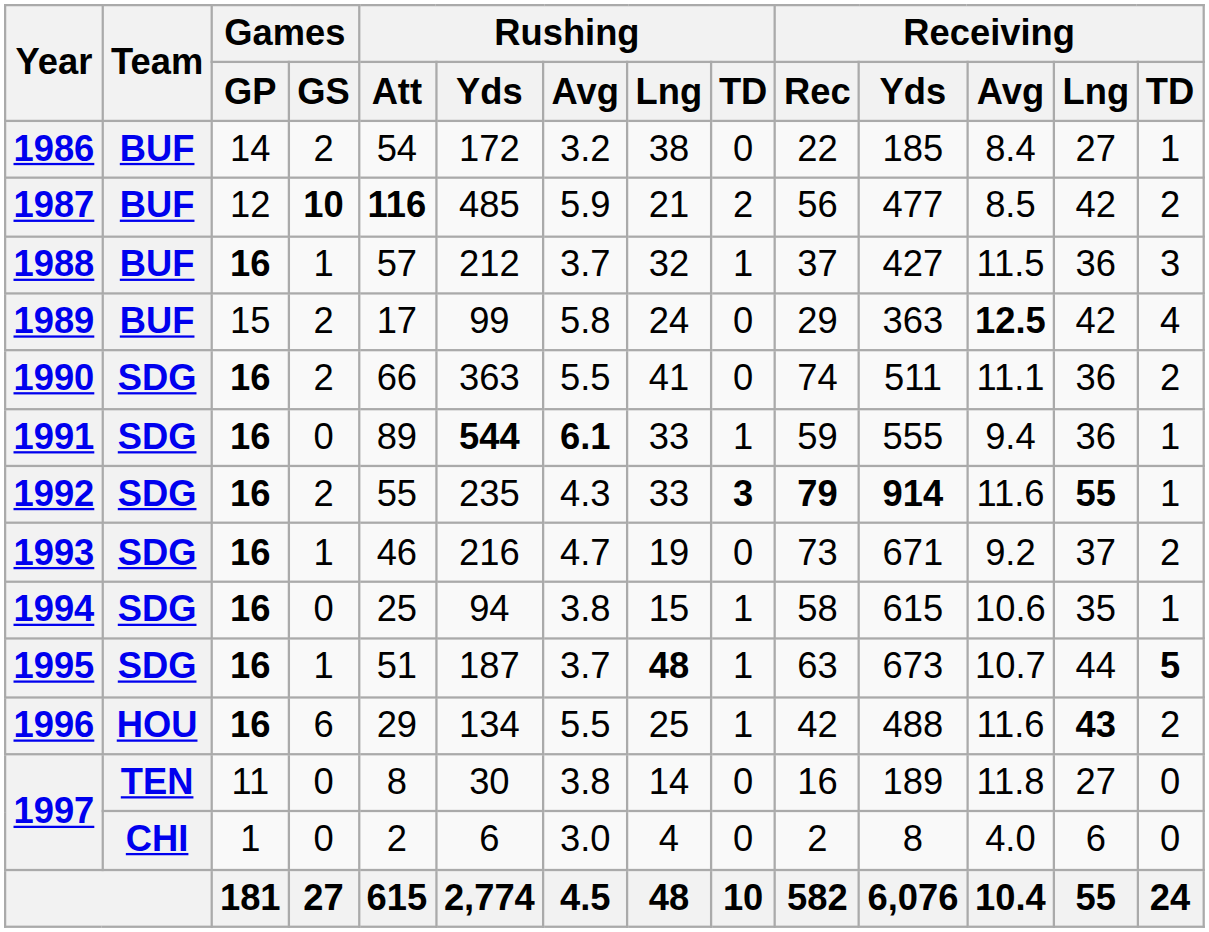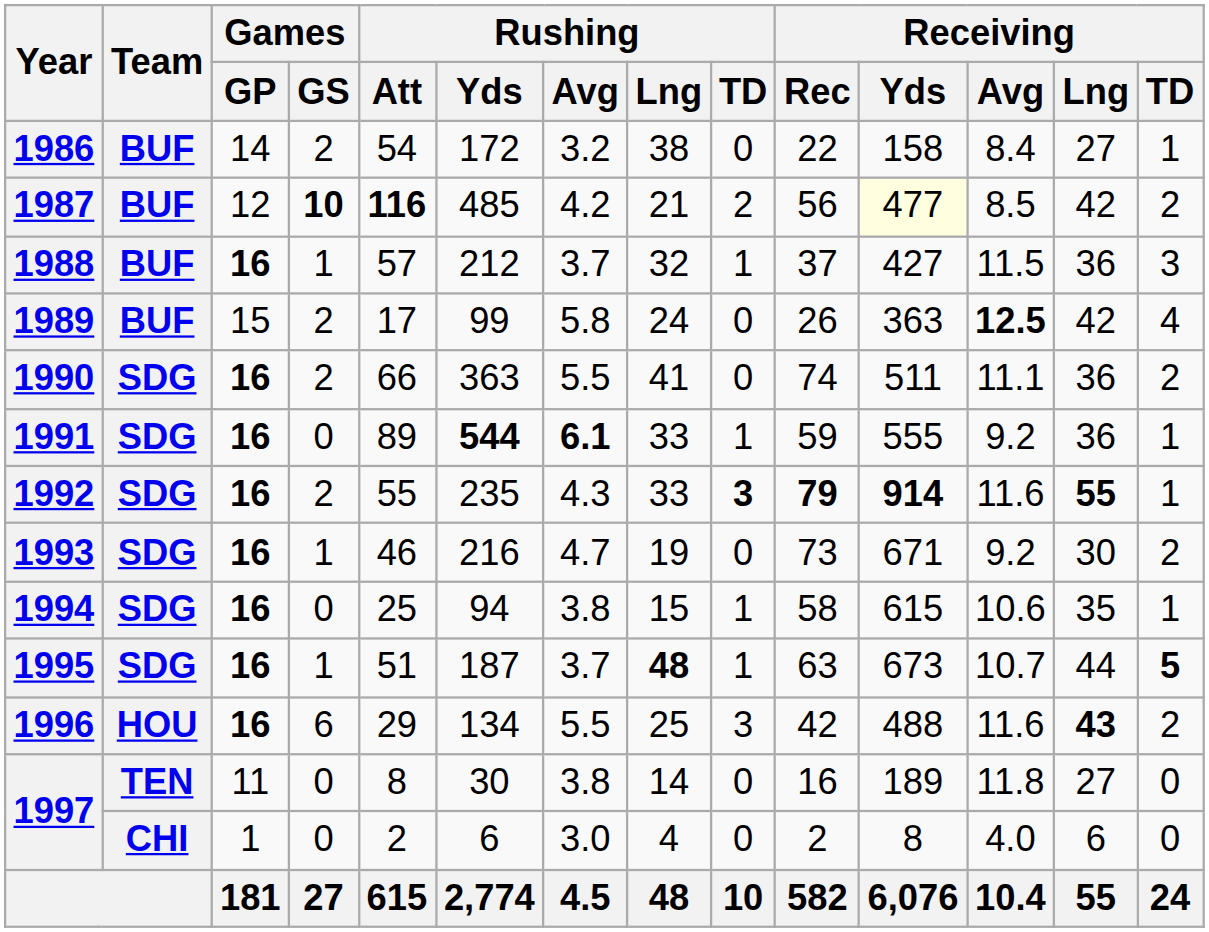1986 | Receiving / Yds: 185 -> 158
1987 | Rushing / Avg: 5.9 -> 4.2
1987 | Receiving / Yds: no background -> lightyellow background
1989 | Receiving / Rec: 29 -> 26
1991 | Receiving / Avg: 9.4 -> 9.2
1993 | Receiving / Lng: 37 -> 30
1996 | Rushing / TD: 1 -> 3
